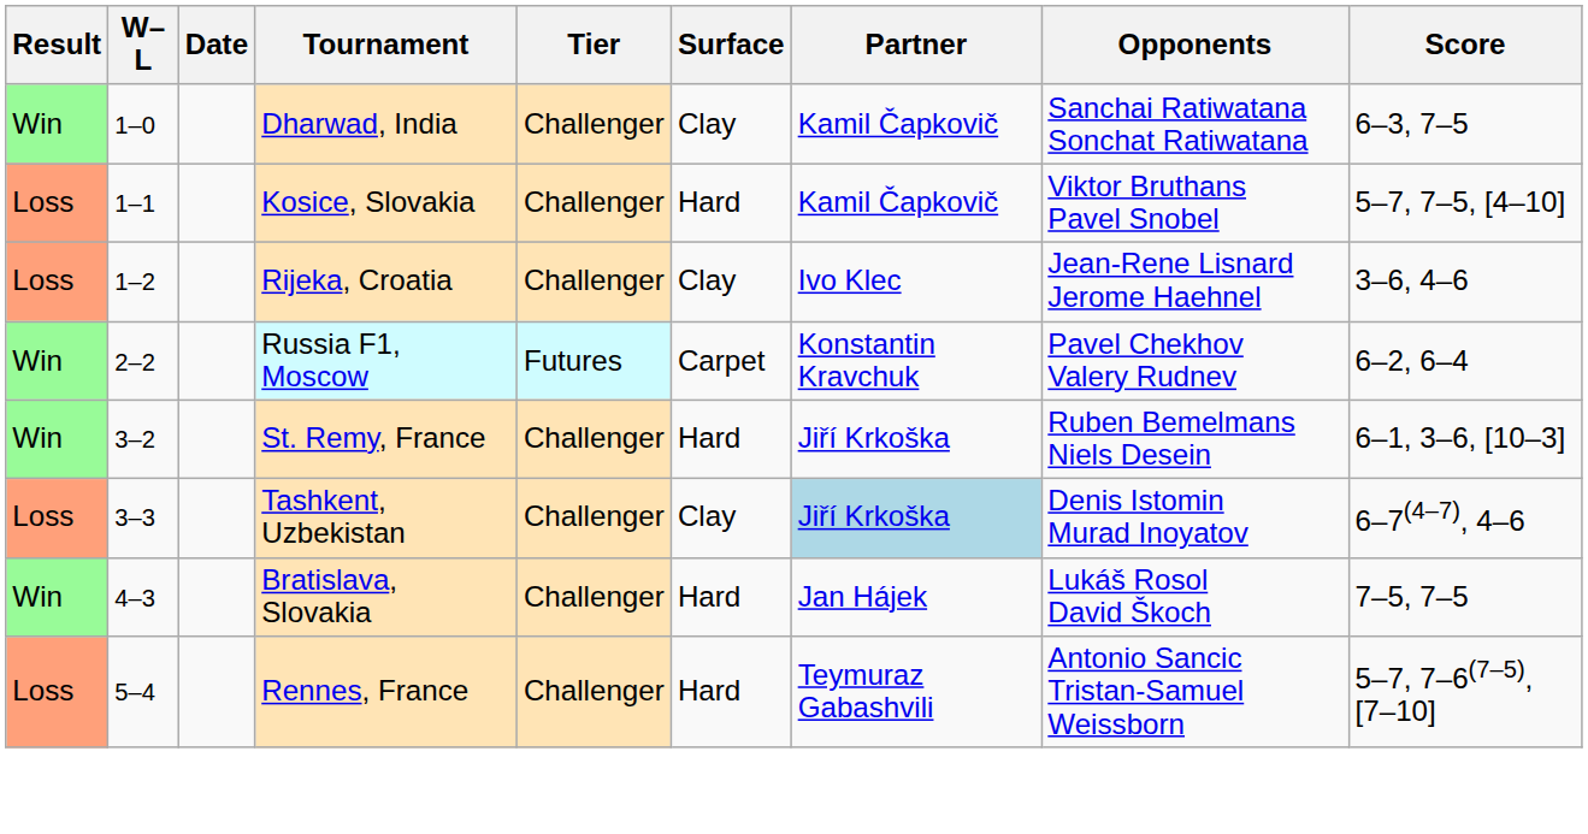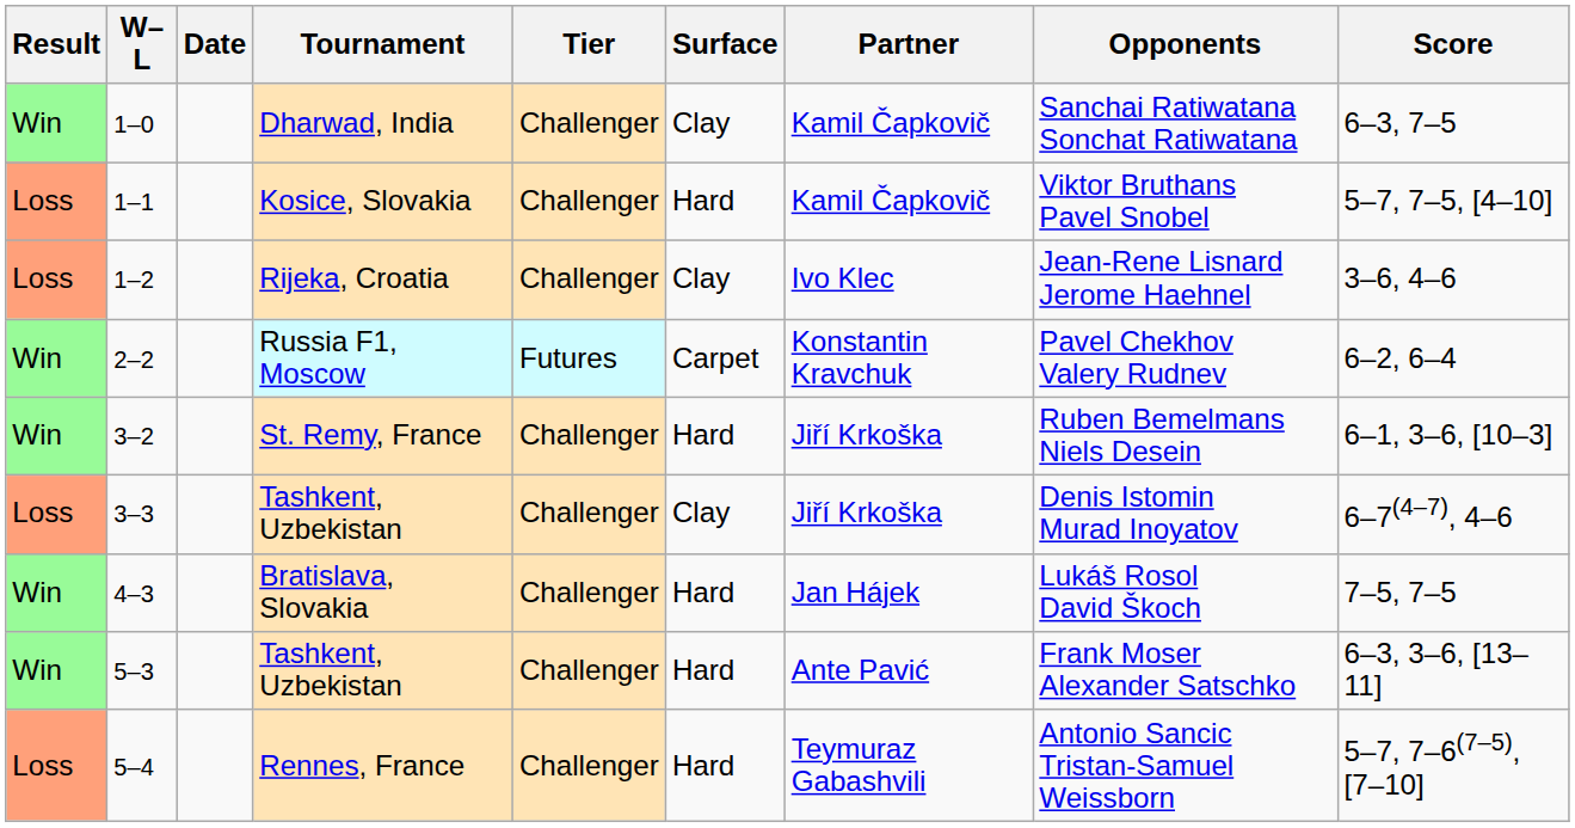3–3 | Partner: lightblue background -> no background
+ row: Win | 5–3 | Tashkent, Uzbekistan | Challenger | Hard | Ante Pavić | Frank Moser Alexander Satschko | 6–3, 3–6, [13–11]
